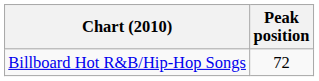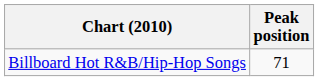Billboard Hot R&B/Hip-Hop Songs | Peak position: 72 -> 71
